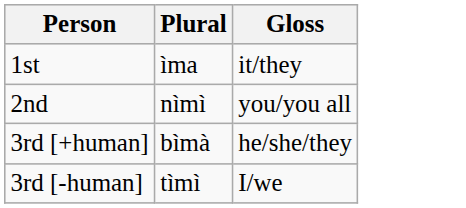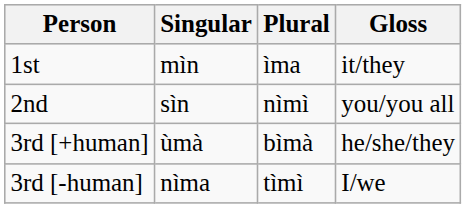+ column: Singular | mìn | sìn | ùmà | nìma
